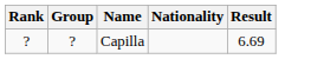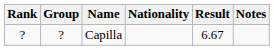+ column: Notes
Capilla | Result: 6.69 -> 6.67
